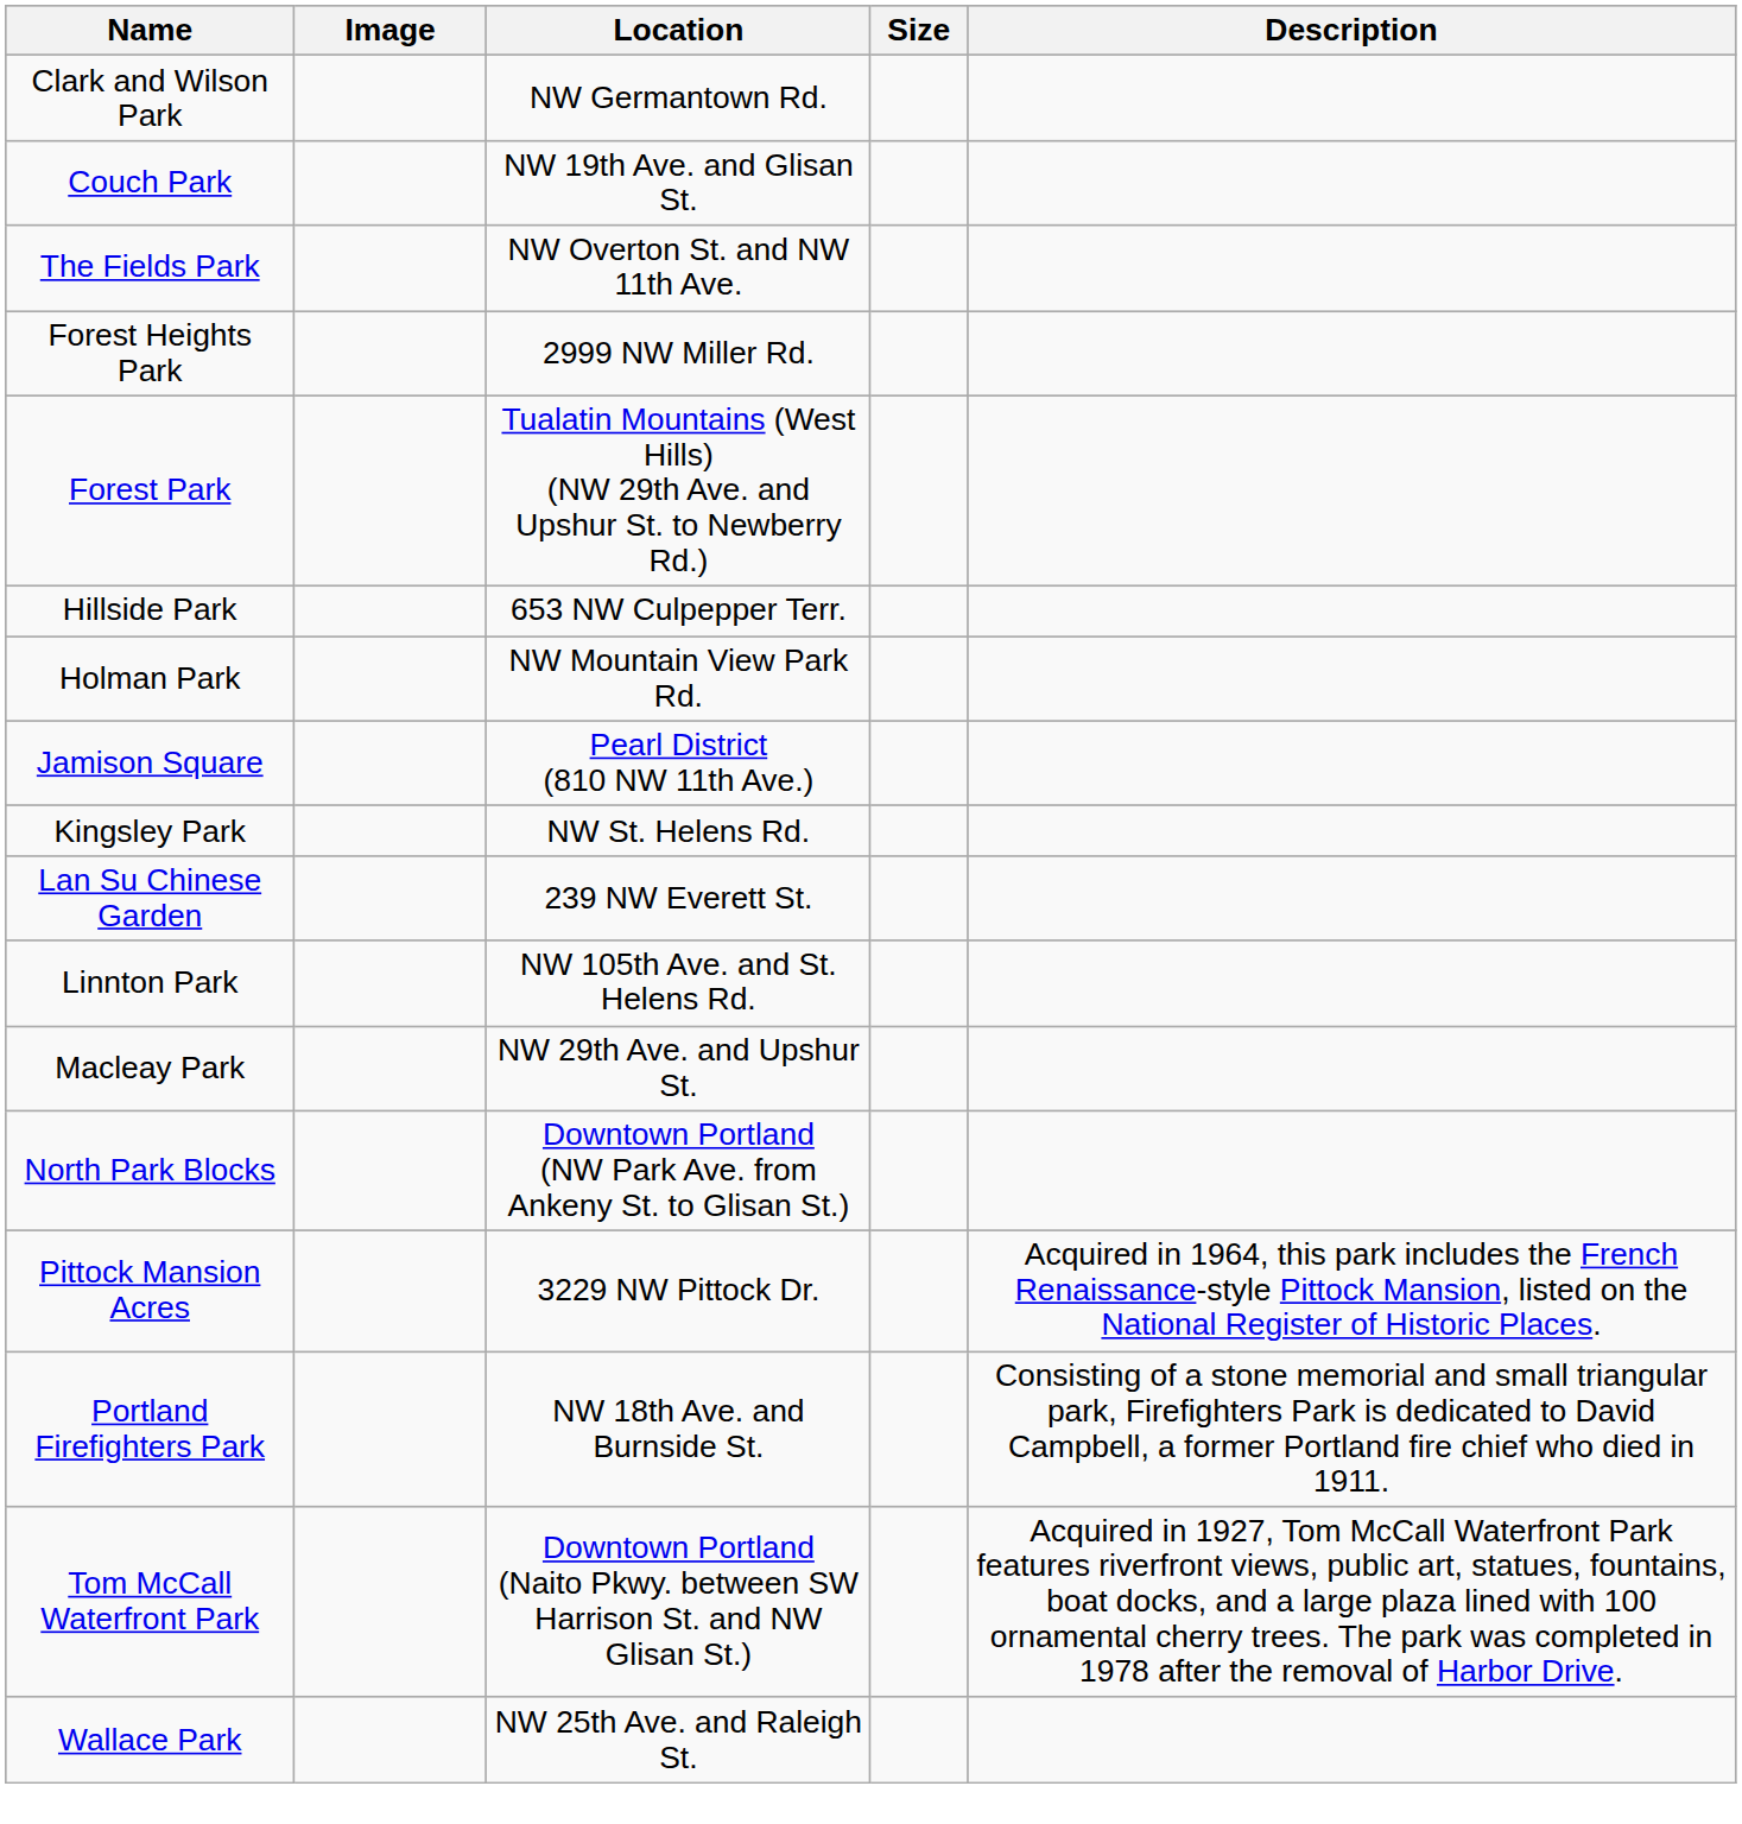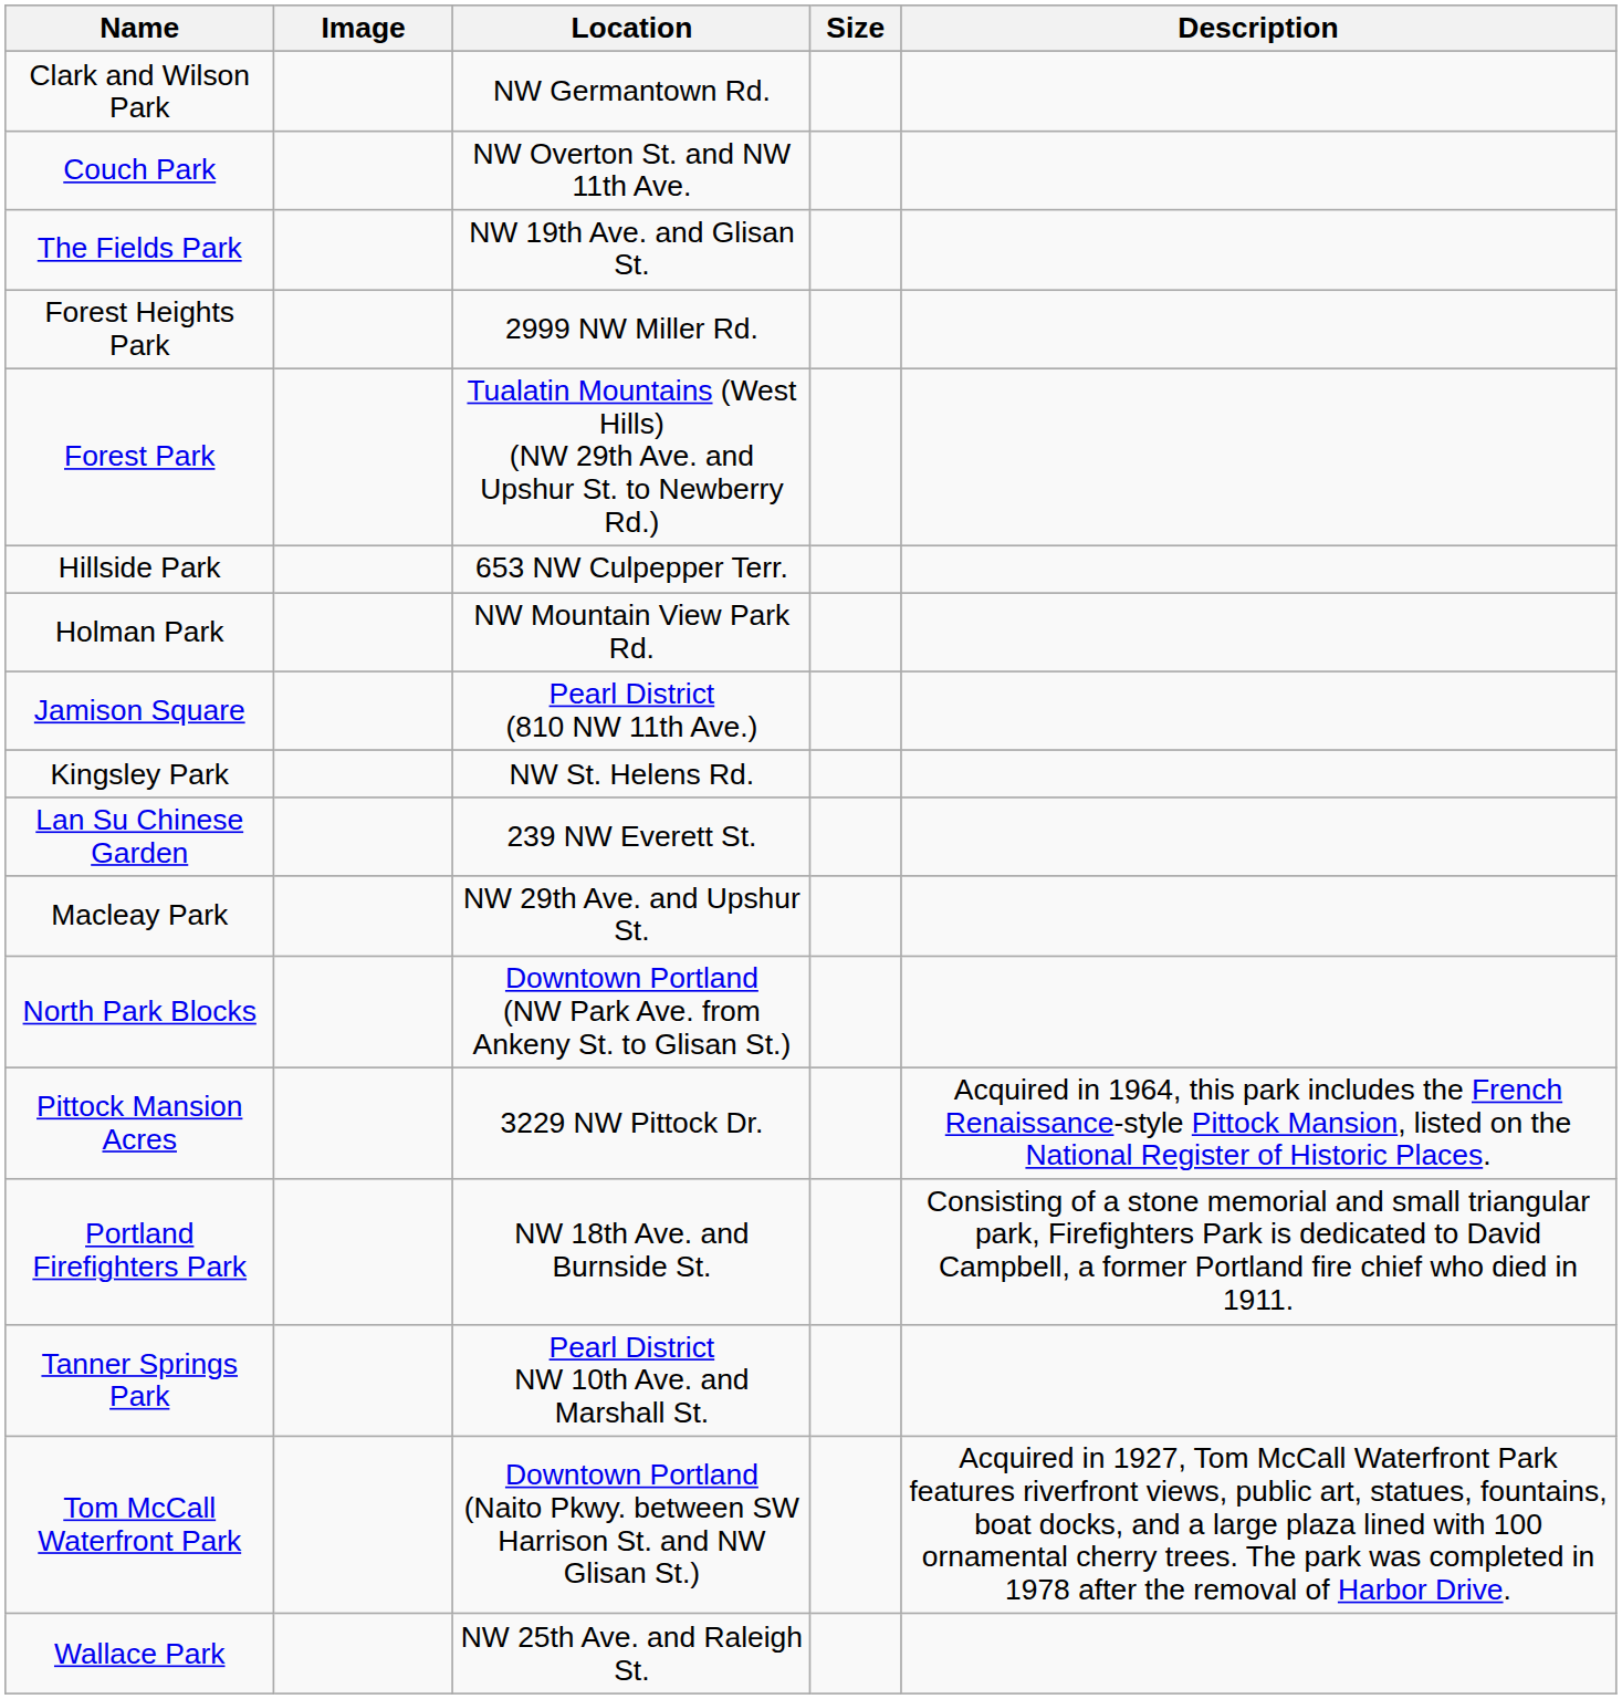Couch Park | Location: NW 19th Ave. and Glisan St. -> NW Overton St. and NW 11th Ave.
The Fields Park | Location: NW Overton St. and NW 11th Ave. -> NW 19th Ave. and Glisan St.
- row: Linnton Park | NW 105th Ave. and St. Helens Rd.
+ row: Tanner Springs Park | Pearl District NW 10th Ave. and Marshall St.
